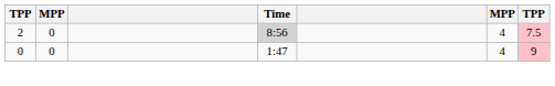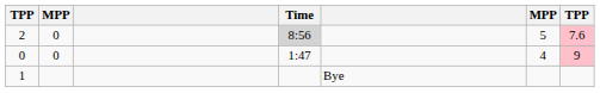2 | column 6: 4 -> 5
2 | column 7: 7.5 -> 7.6
+ row: 1 | Bye
